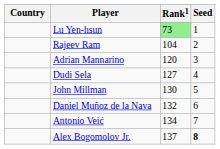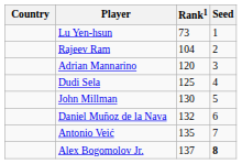Lu Yen-hsun | Rank1: lightgreen background -> no background
Dudi Sela | Rank1: 127 -> 125
Antonio Veić | Rank1: 134 -> 135
